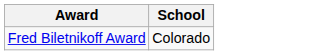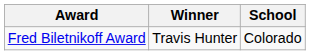+ column: Winner | Travis Hunter
